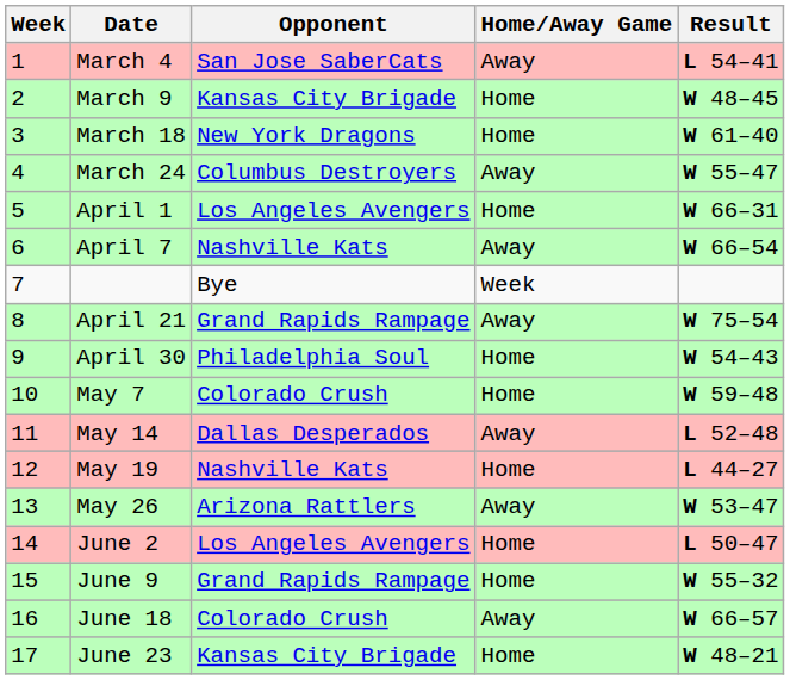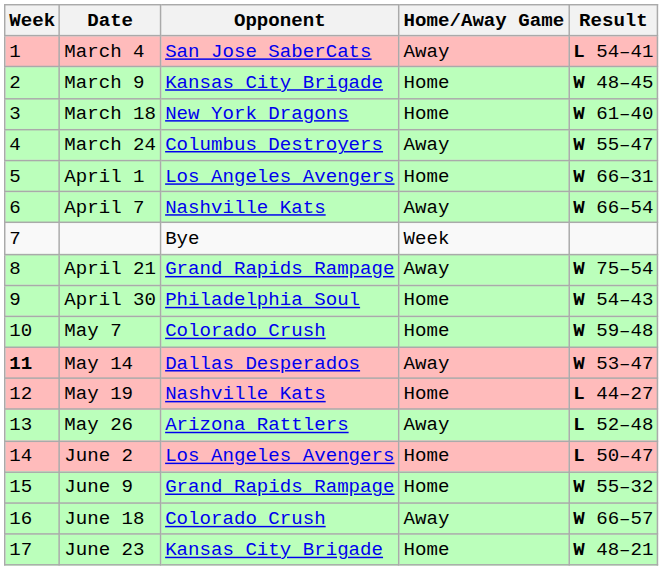May 14 | Week: normal -> bold
May 14 | Result: L 52–48 -> W 53–47
May 26 | Result: W 53–47 -> L 52–48
